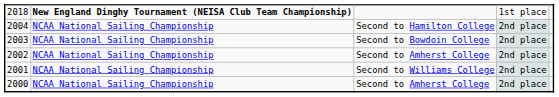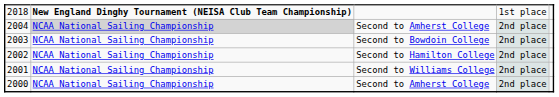2004 | column 2: no background -> lightgrey background
2004 | column 3: Second to Hamilton College -> Second to Amherst College
2002 | column 3: Second to Amherst College -> Second to Hamilton College
